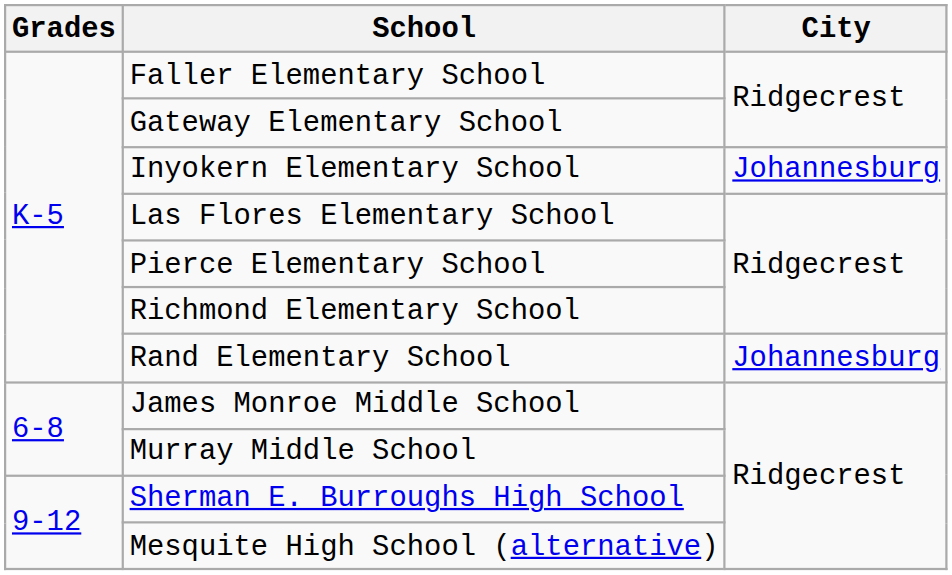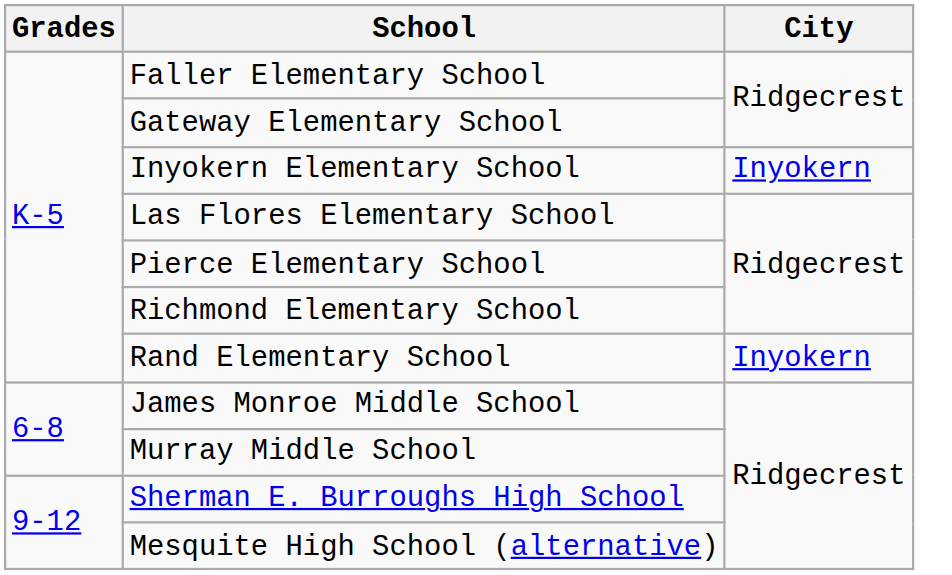Inyokern Elementary School | City: Johannesburg -> Inyokern
Rand Elementary School | City: Johannesburg -> Inyokern
